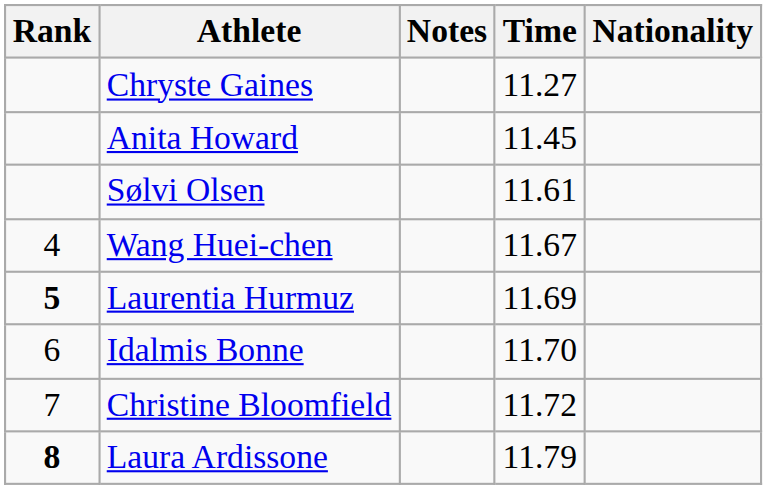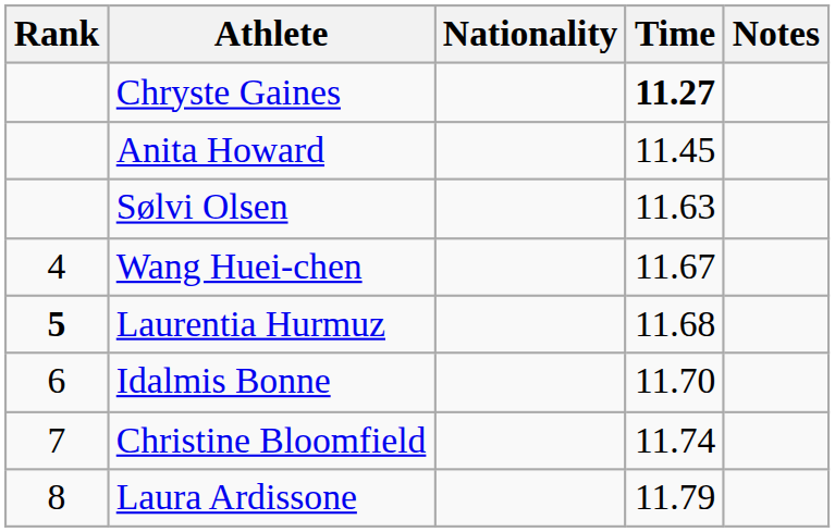columns swapped: Nationality <-> Notes
Chryste Gaines | Time: normal -> bold
Sølvi Olsen | Time: 11.61 -> 11.63
Laurentia Hurmuz | Time: 11.69 -> 11.68
Christine Bloomfield | Time: 11.72 -> 11.74
Laura Ardissone | Rank: bold -> normal
